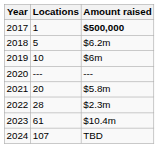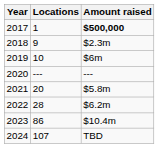2018 | Locations: 5 -> 9
2018 | Amount raised: $6.2m -> $2.3m
2022 | Amount raised: $2.3m -> $6.2m
2023 | Locations: 61 -> 86
